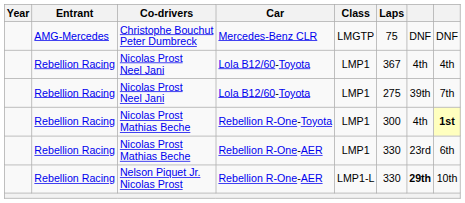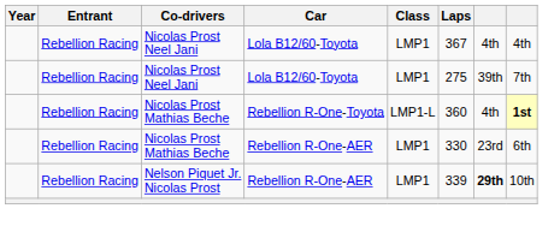- row: AMG-Mercedes | Christophe Bouchut Peter Dumbreck | Mercedes-Benz CLR | LMGTP | 75 | DNF | DNF
Nicolas Prost Mathias Beche / Rebellion R-One-Toyota | Class: LMP1 -> LMP1-L
Nicolas Prost Mathias Beche / Rebellion R-One-Toyota | Laps: 300 -> 360
Nelson Piquet Jr. Nicolas Prost | Class: LMP1-L -> LMP1
Nelson Piquet Jr. Nicolas Prost | Laps: 330 -> 339
